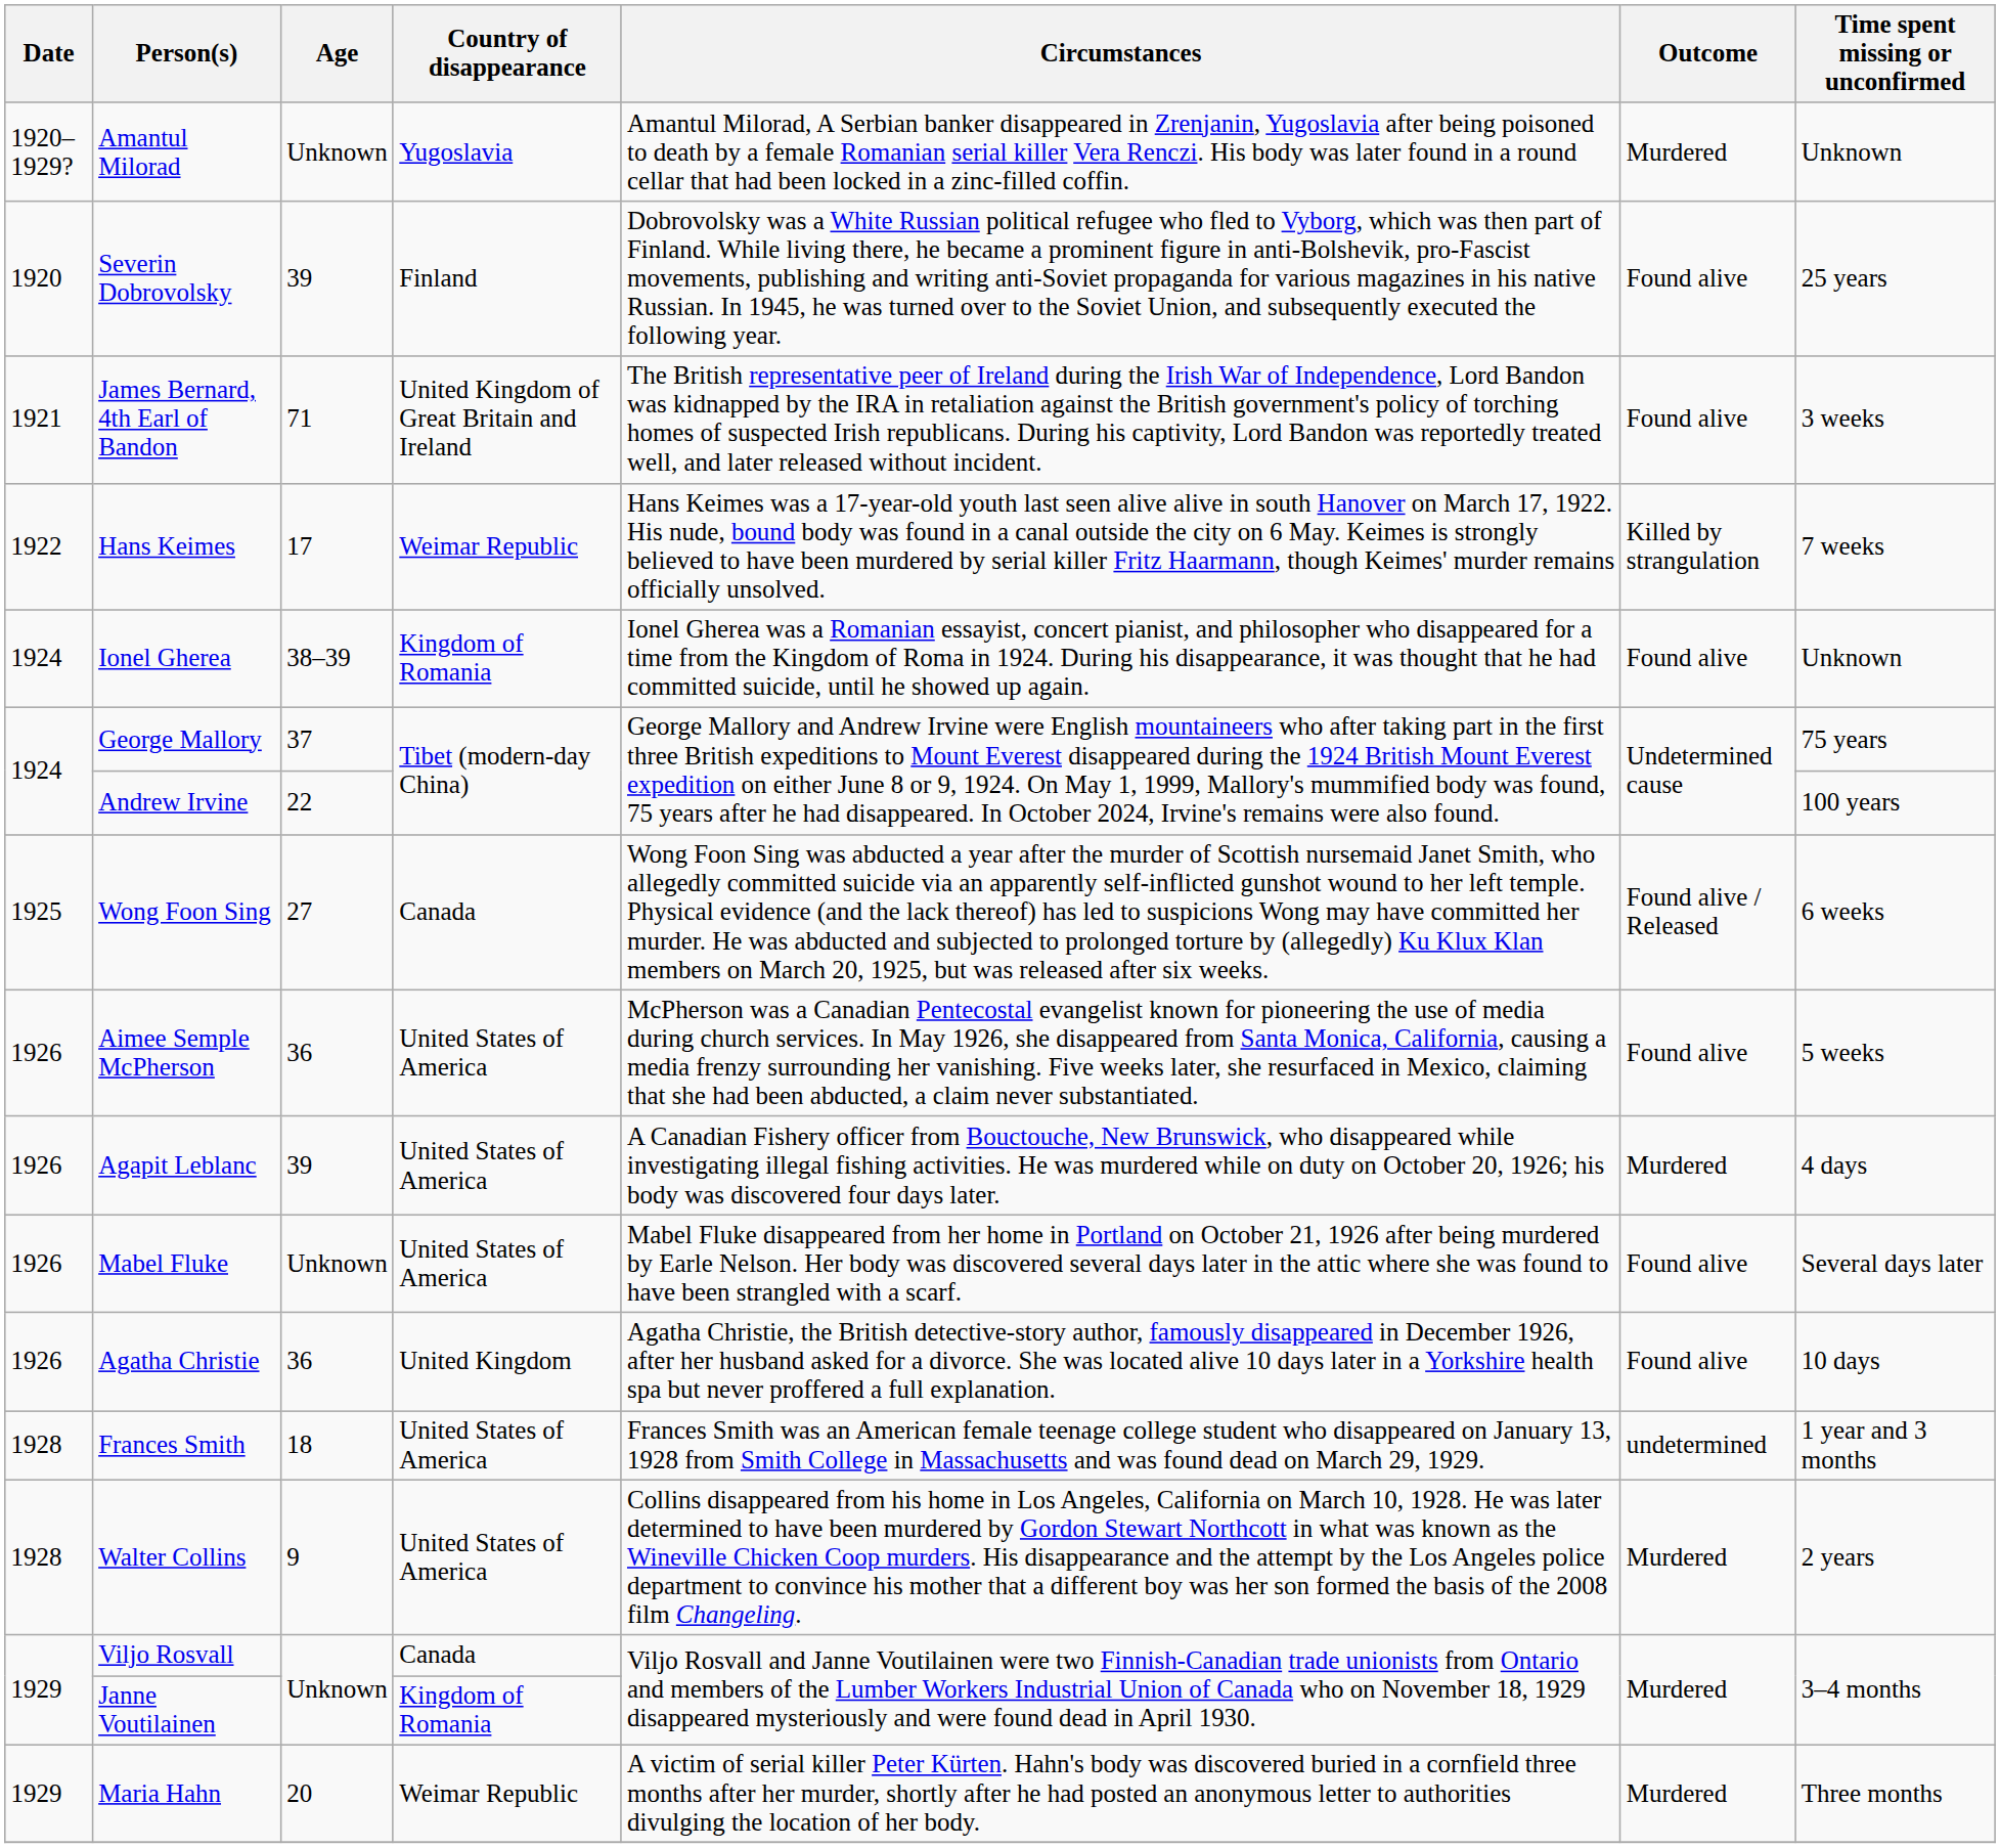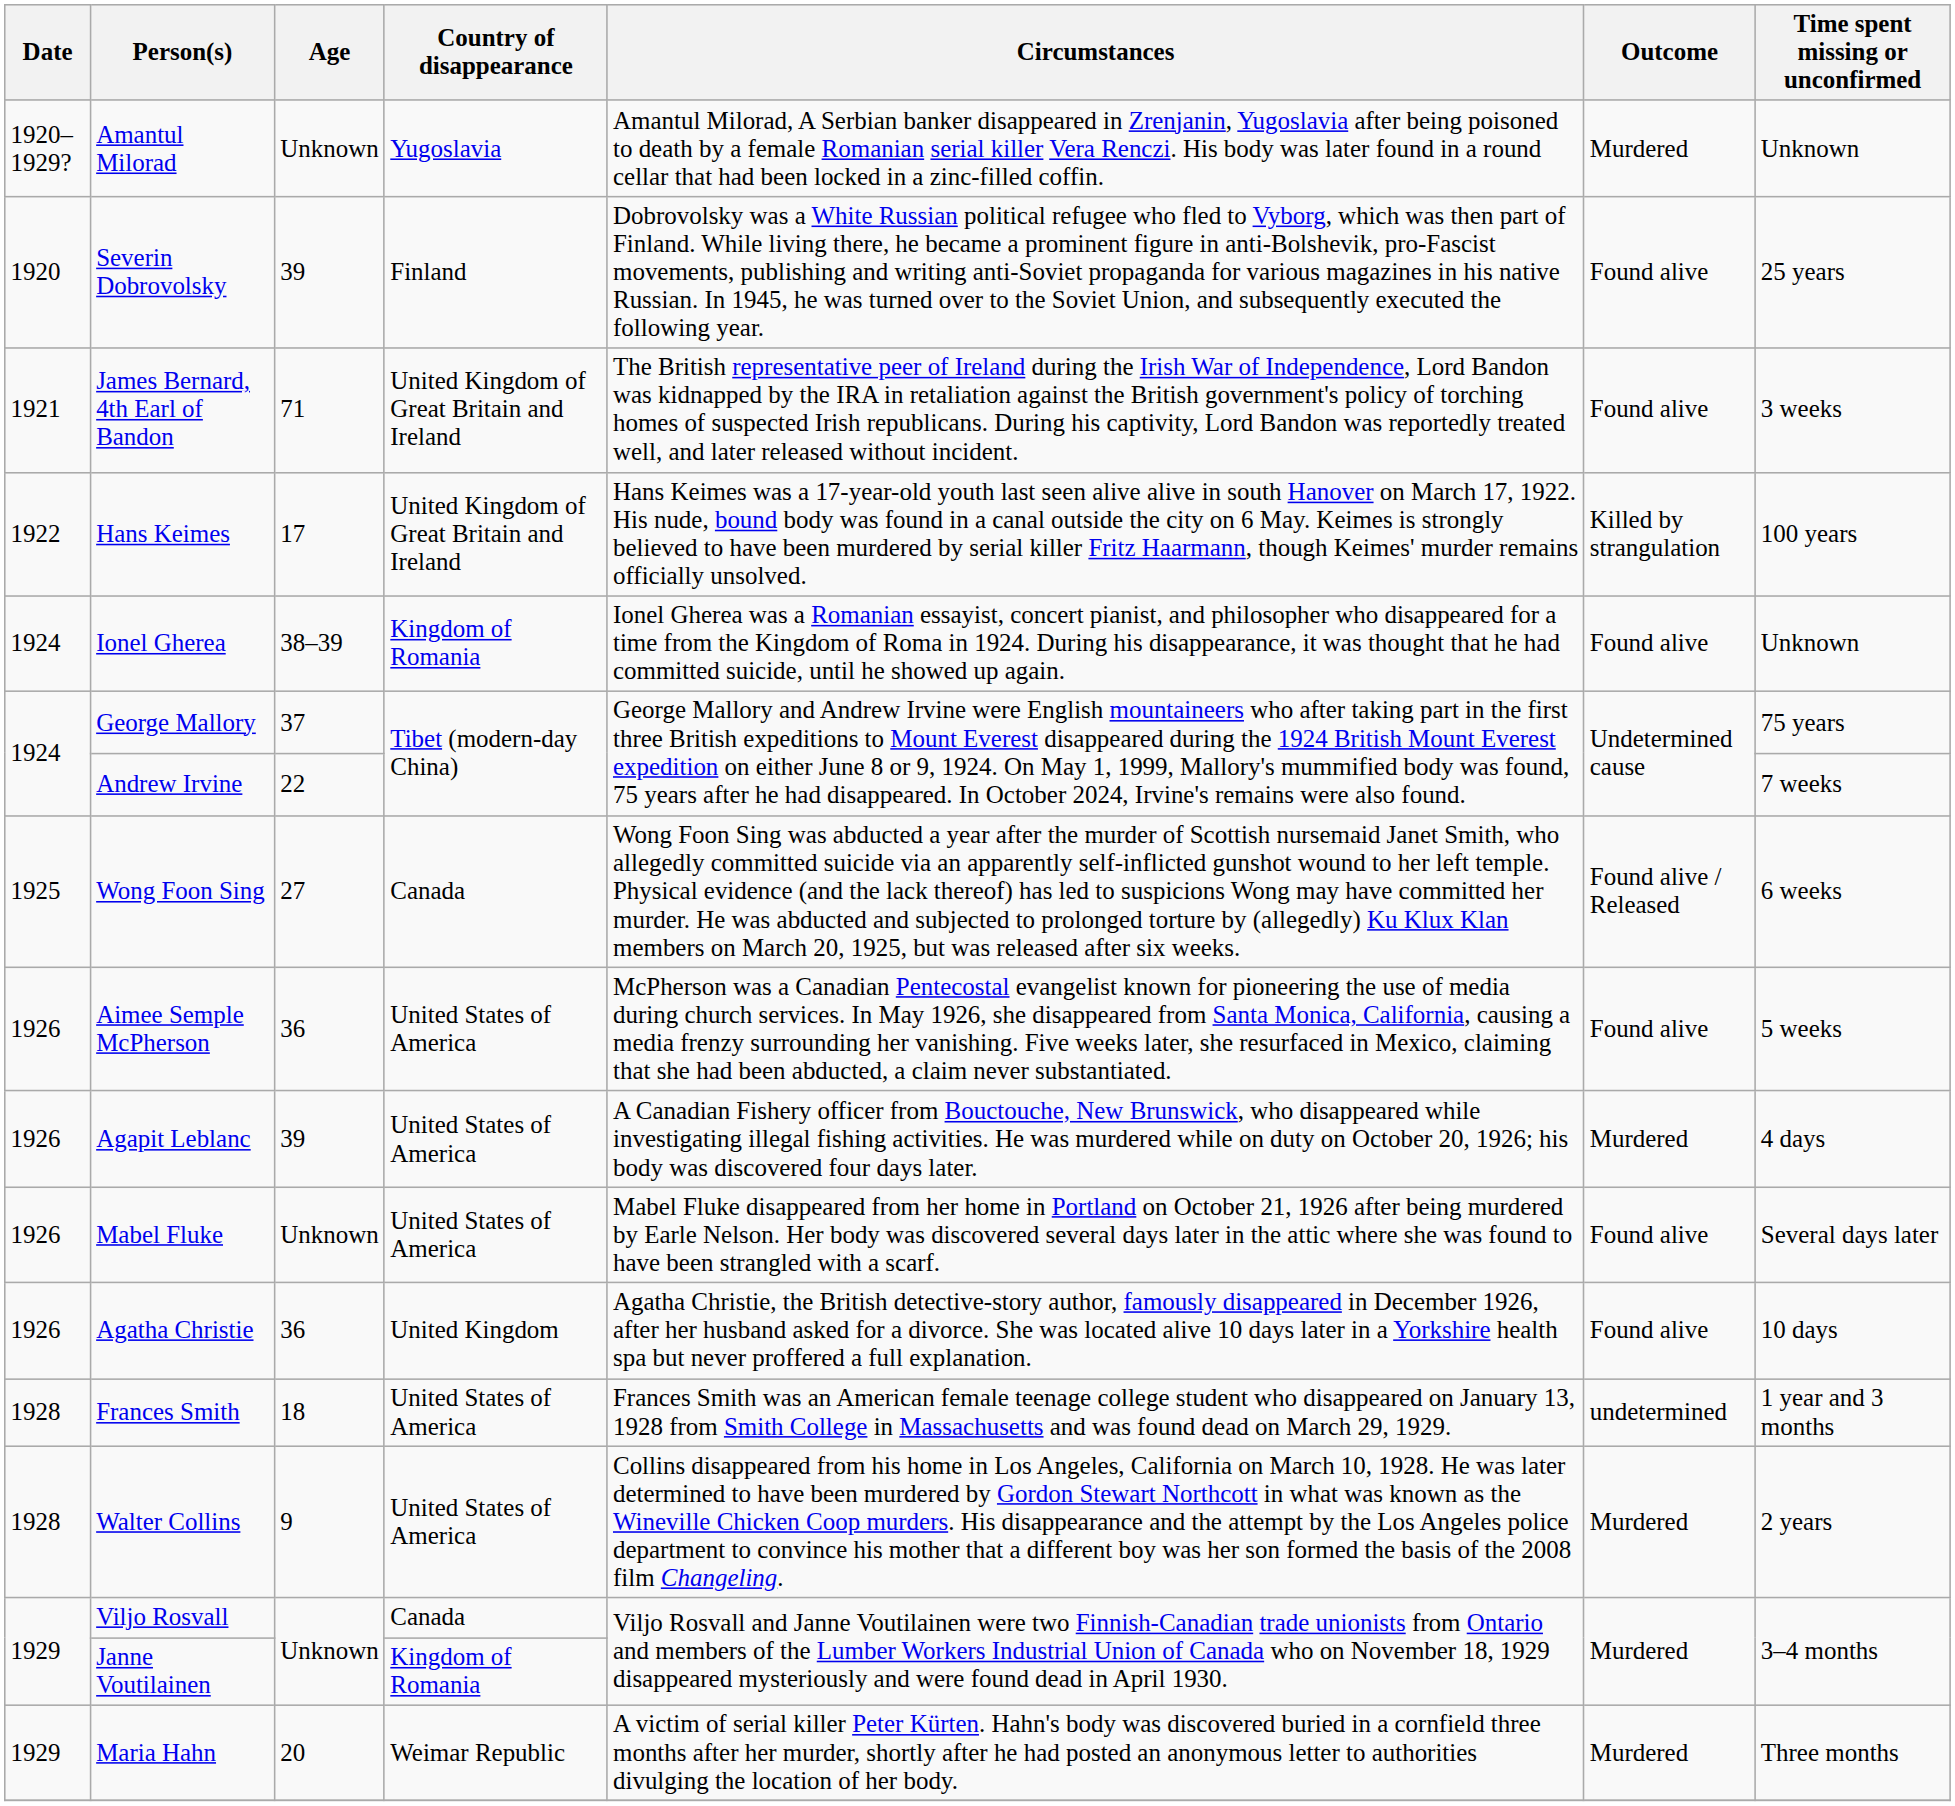Hans Keimes | Country of disappearance: Weimar Republic -> United Kingdom of Great Britain and Ireland
Hans Keimes | Time spent missing or unconfirmed: 7 weeks -> 100 years
Andrew Irvine | Time spent missing or unconfirmed: 100 years -> 7 weeks
